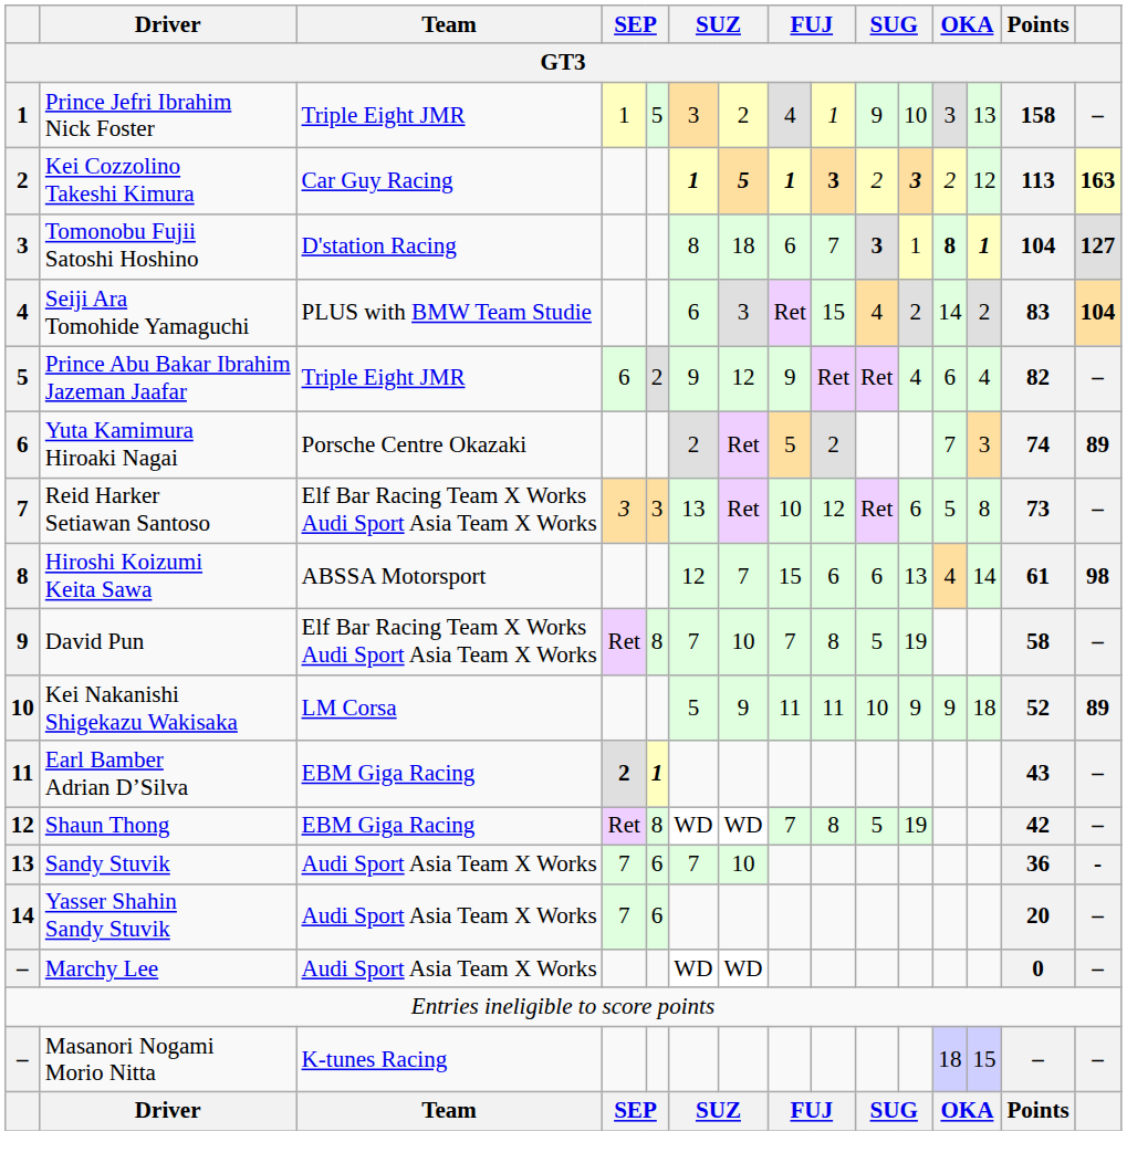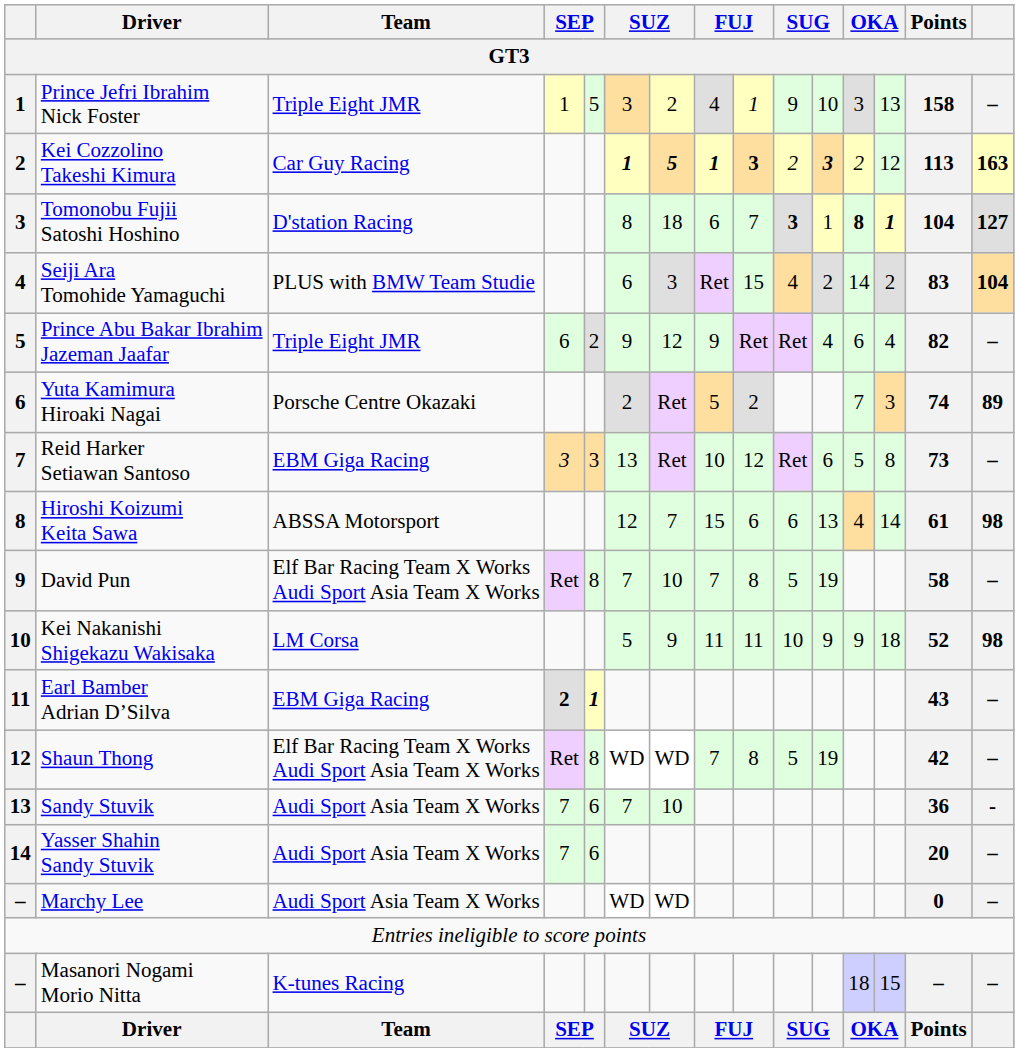Reid Harker Setiawan Santoso | Team: Elf Bar Racing Team X Works Audi Sport Asia Team X Works -> EBM Giga Racing
Kei Nakanishi Shigekazu Wakisaka | column 15: 89 -> 98
Shaun Thong | Team: EBM Giga Racing -> Elf Bar Racing Team X Works Audi Sport Asia Team X Works
